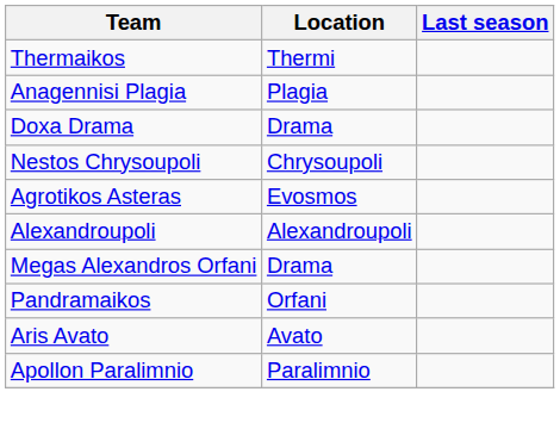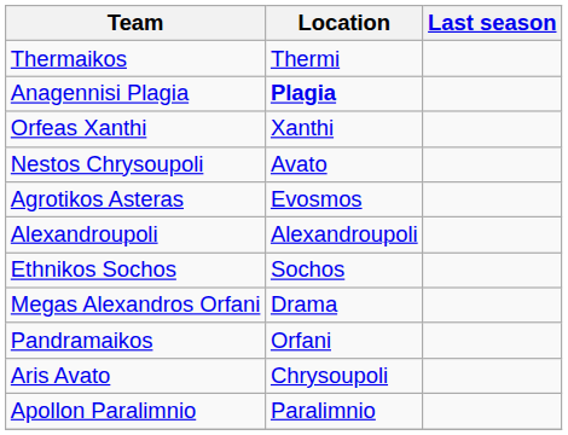Anagennisi Plagia | Location: normal -> bold
- row: Doxa Drama | Drama
+ row: Orfeas Xanthi | Xanthi
Nestos Chrysoupoli | Location: Chrysoupoli -> Avato
+ row: Ethnikos Sochos | Sochos
Aris Avato | Location: Avato -> Chrysoupoli
